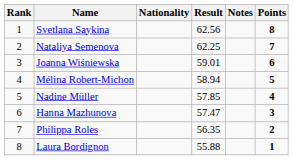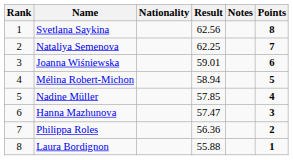Philippa Roles | Result: 56.35 -> 56.36
